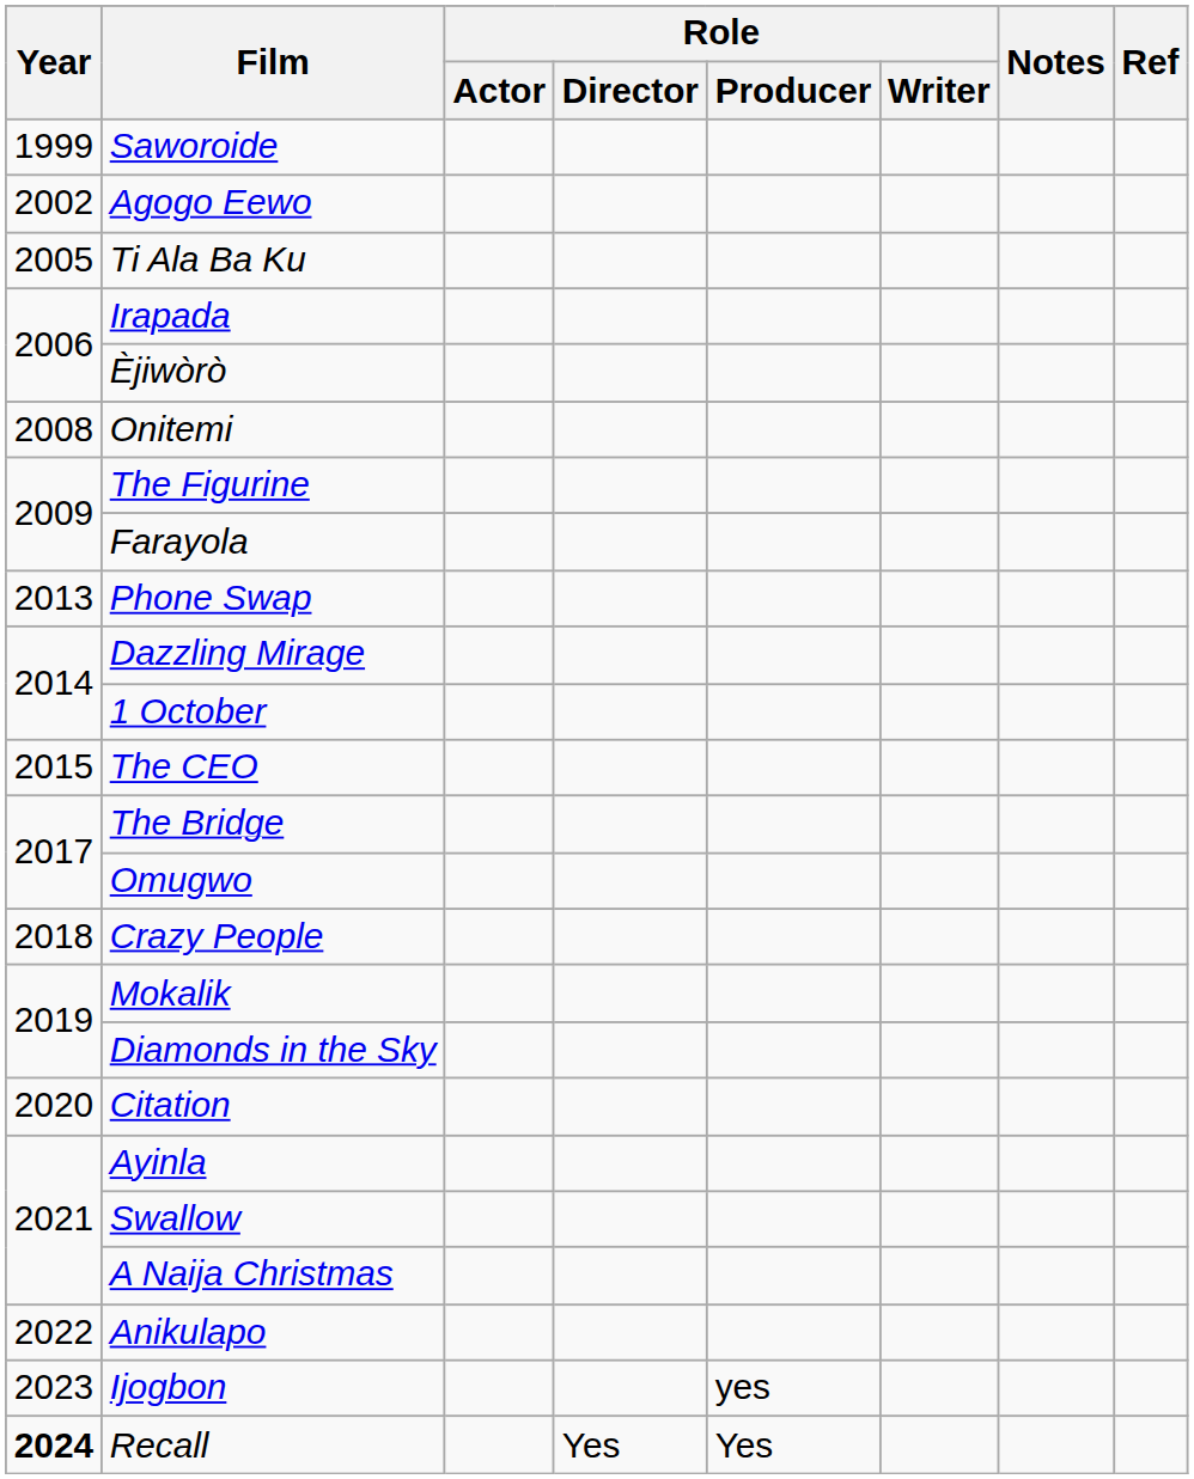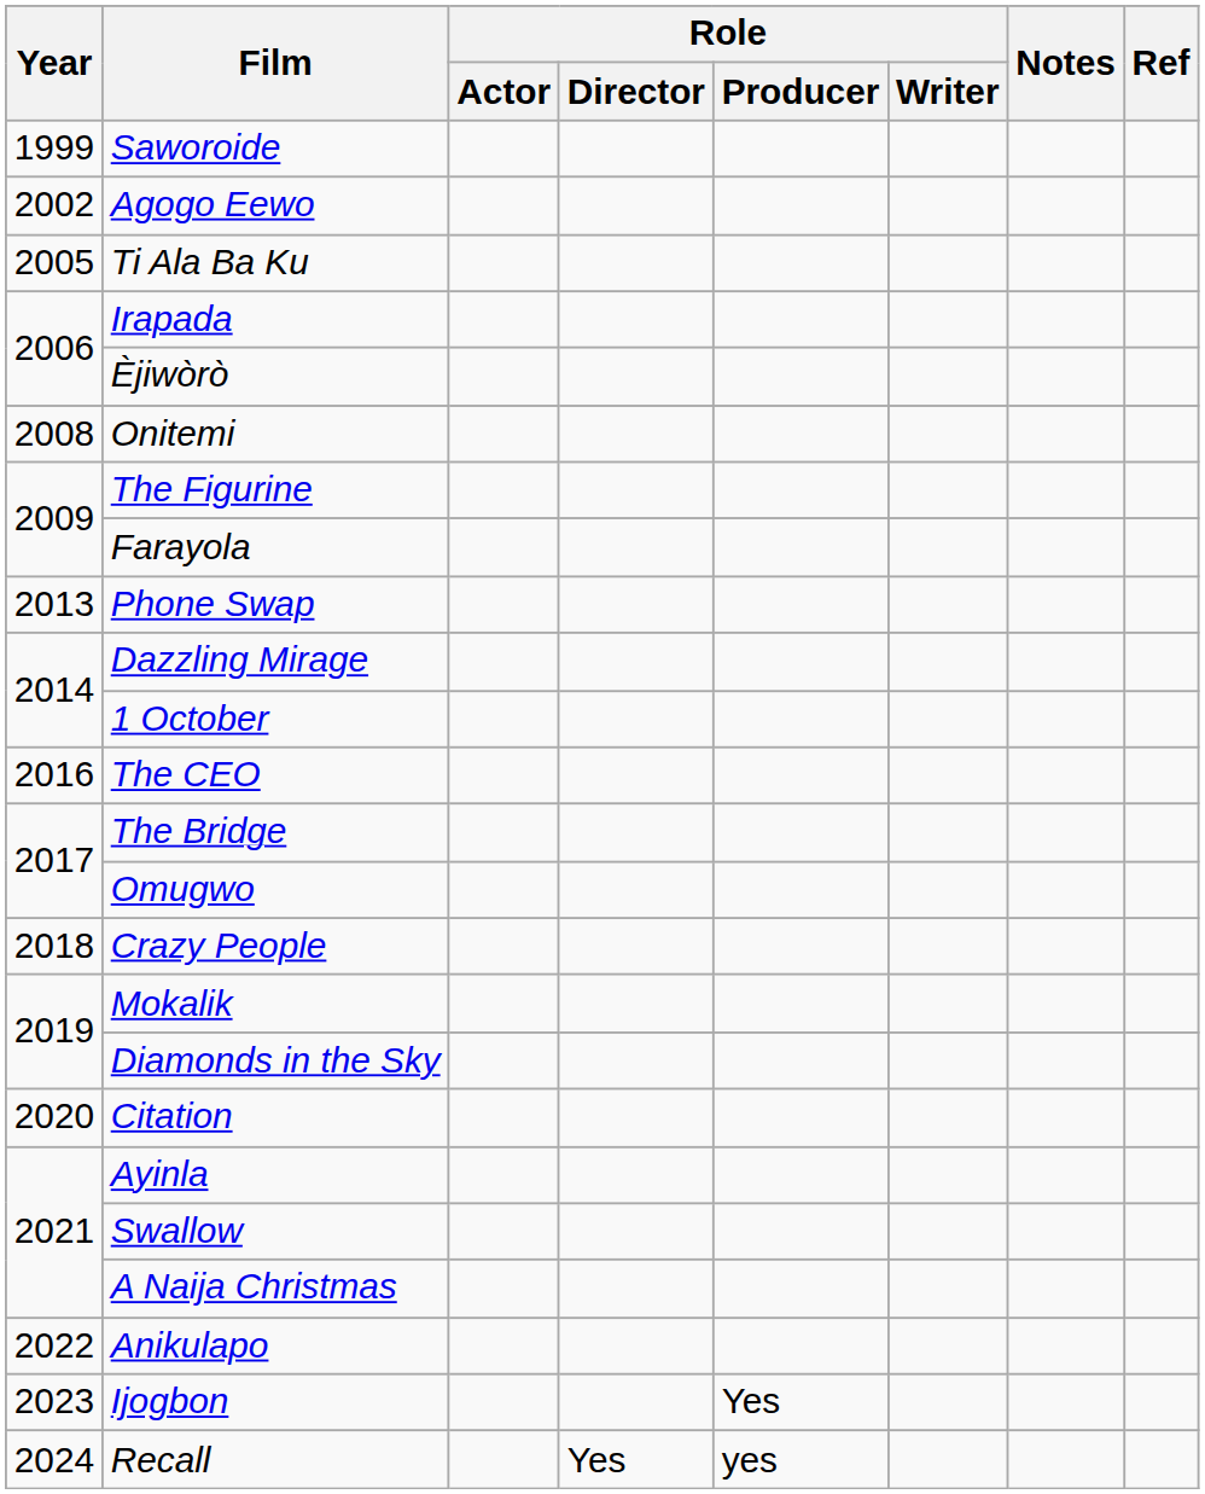The CEO | Year: 2015 -> 2016
Ijogbon | Role / Producer: yes -> Yes
Recall | Year: bold -> normal
Recall | Role / Producer: Yes -> yes
